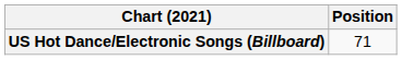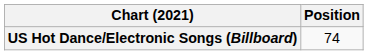US Hot Dance/Electronic Songs (Billboard) | Position: 71 -> 74
